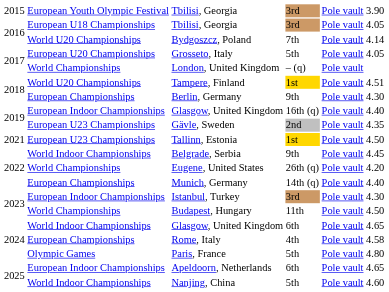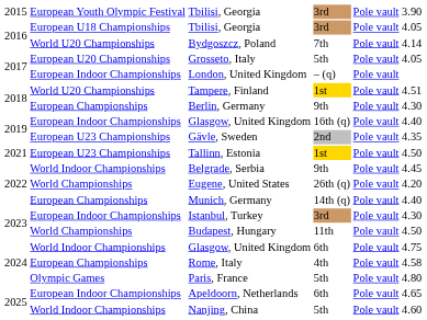London, United Kingdom | column 2: World Championships -> European Indoor Championships
Glasgow, United Kingdom / 6th | column 6: 4.65 -> 4.75
